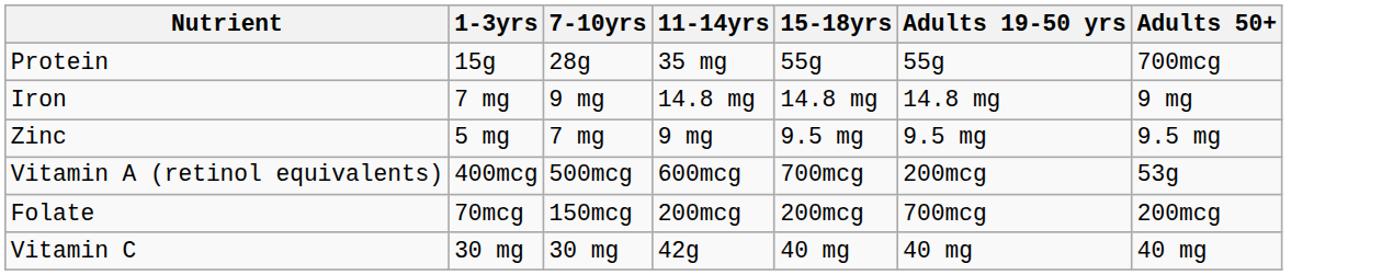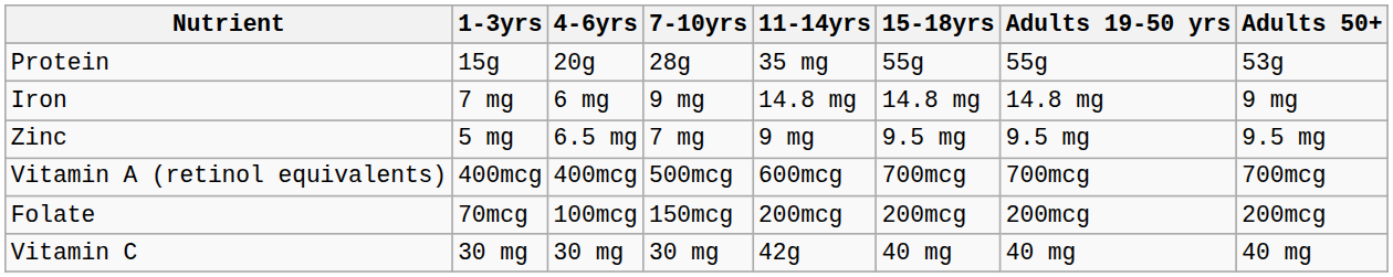+ column: 4-6yrs | 20g | 6 mg | 6.5 mg | 400mcg | 100mcg | 30 mg
Protein | Adults 50+: 700mcg -> 53g
Vitamin A (retinol equivalents) | Adults 19-50 yrs: 200mcg -> 700mcg
Vitamin A (retinol equivalents) | Adults 50+: 53g -> 700mcg
Folate | Adults 19-50 yrs: 700mcg -> 200mcg
